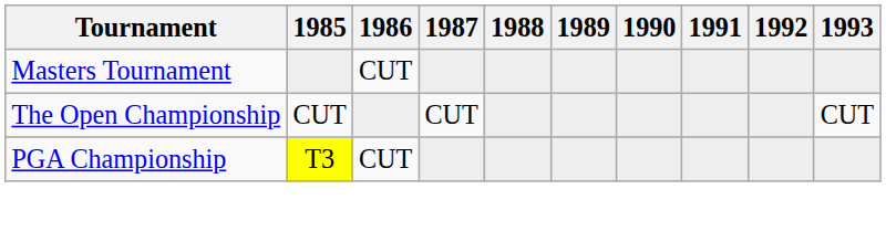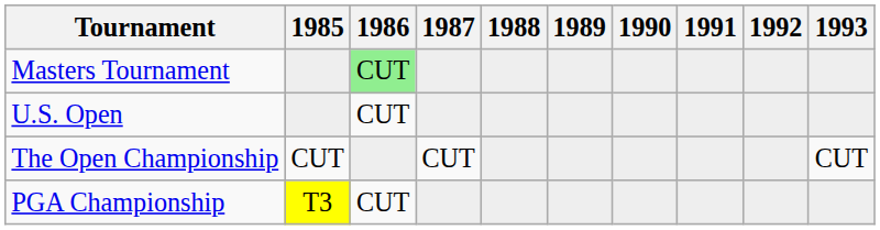Masters Tournament | 1986: no background -> lightgreen background
+ row: U.S. Open | CUT
